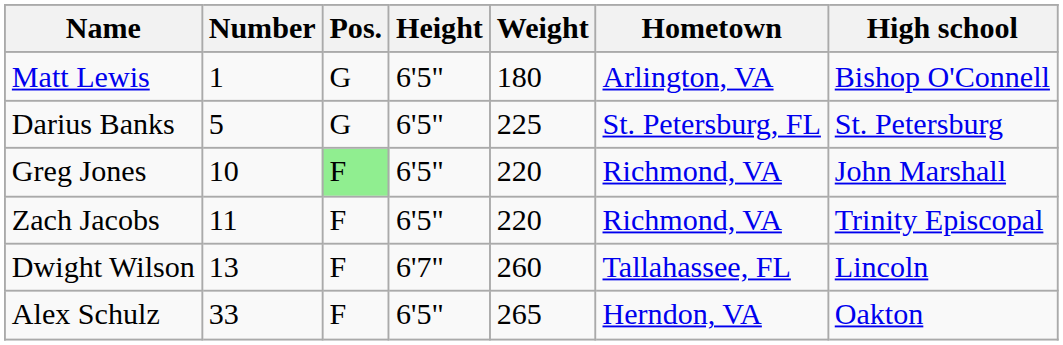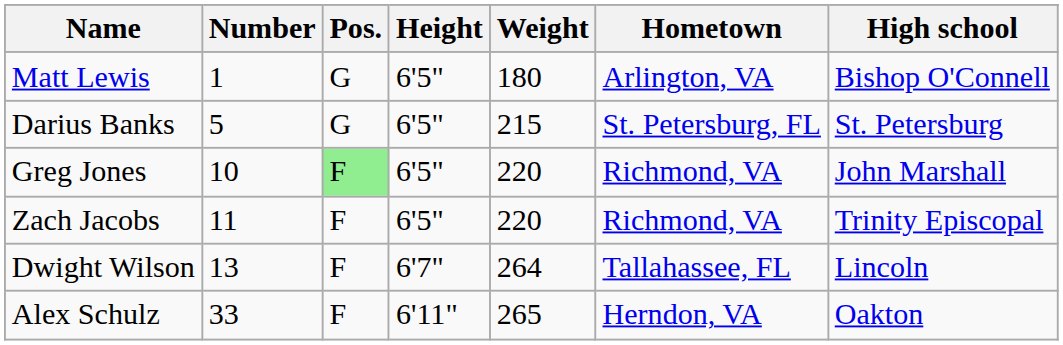Darius Banks | Weight: 225 -> 215
Dwight Wilson | Weight: 260 -> 264
Alex Schulz | Height: 6'5" -> 6'11"
